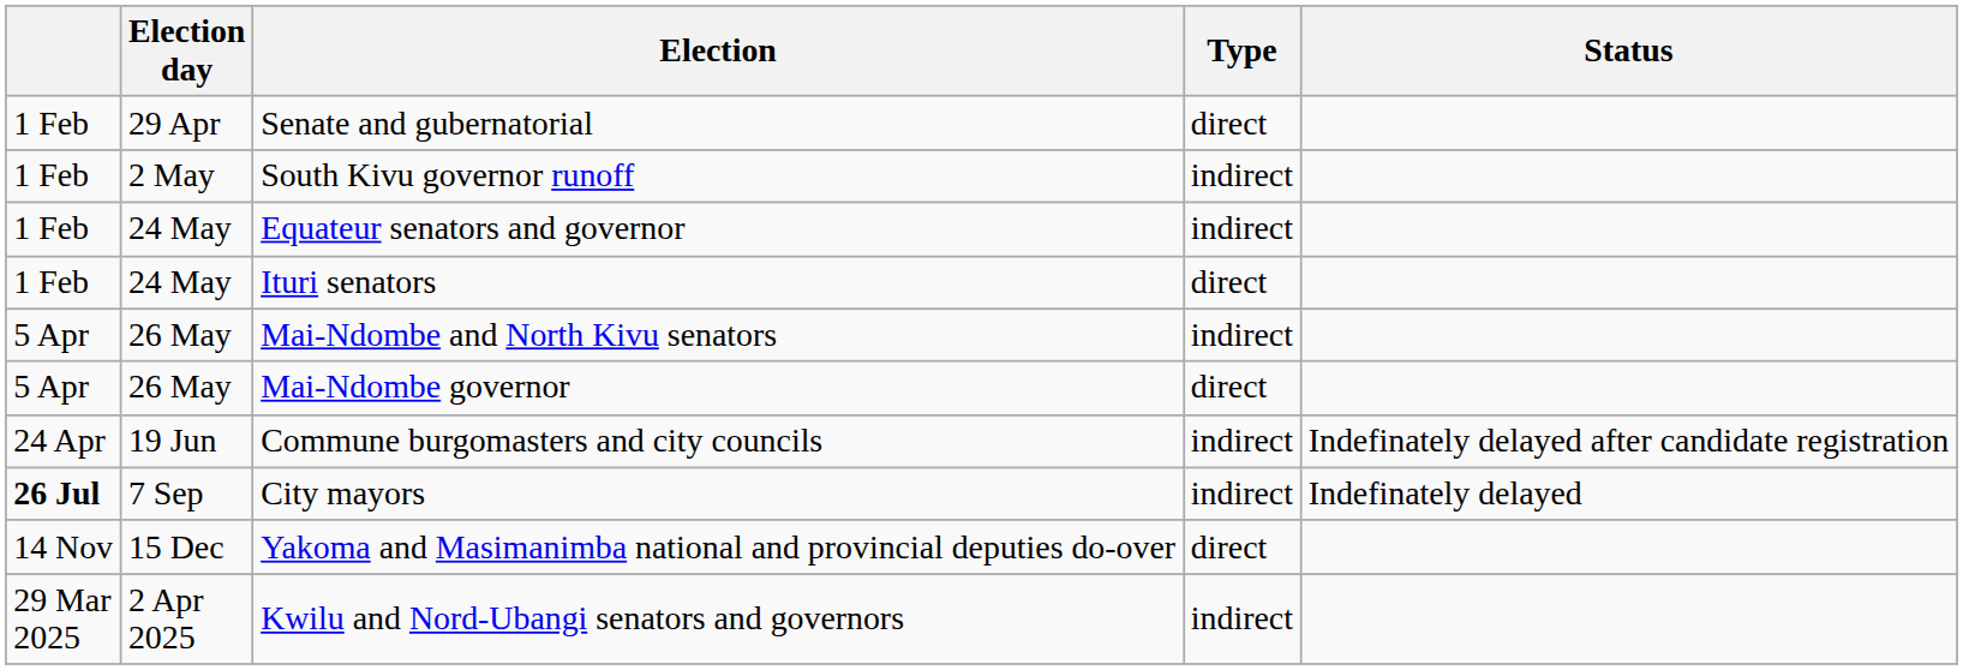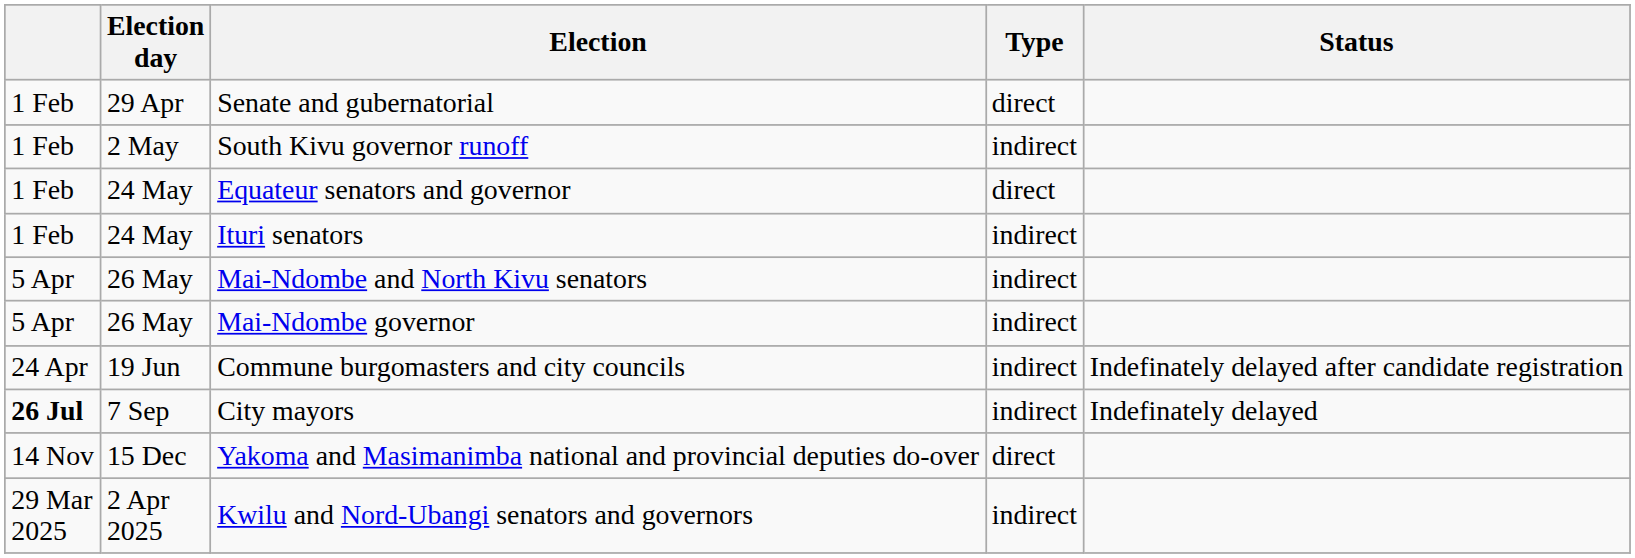Equateur senators and governor | Type: indirect -> direct
Ituri senators | Type: direct -> indirect
Mai-Ndombe governor | Type: direct -> indirect
